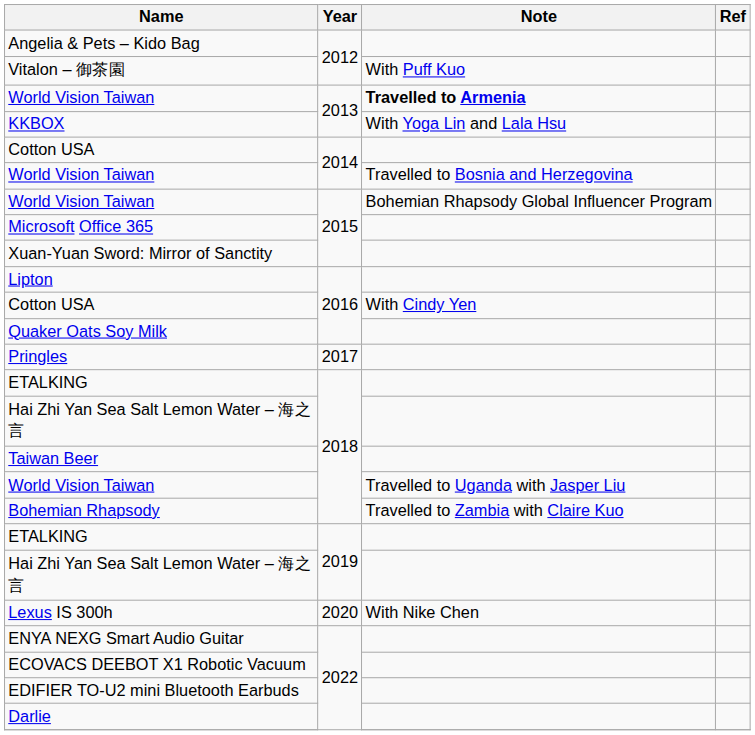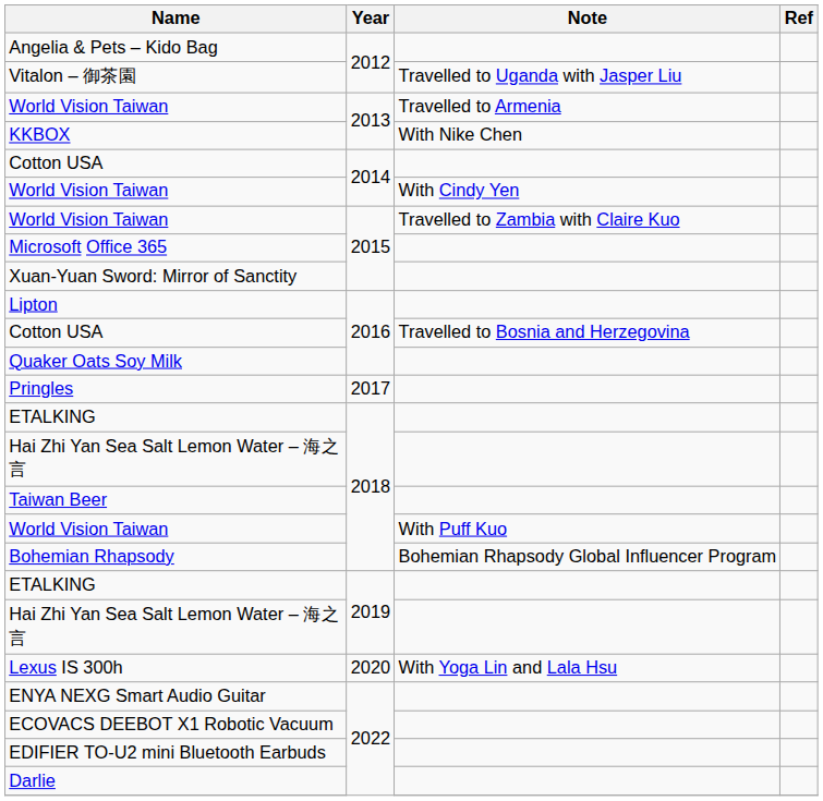Vitalon – 御茶園 | Note: With Puff Kuo -> Travelled to Uganda with Jasper Liu
World Vision Taiwan / 2013 | Note: bold -> normal
KKBOX | Note: With Yoga Lin and Lala Hsu -> With Nike Chen
World Vision Taiwan / 2014 | Note: Travelled to Bosnia and Herzegovina -> With Cindy Yen
World Vision Taiwan / 2015 | Note: Bohemian Rhapsody Global Influencer Program -> Travelled to Zambia with Claire Kuo
Cotton USA / 2016 | Note: With Cindy Yen -> Travelled to Bosnia and Herzegovina
World Vision Taiwan / 2018 | Note: Travelled to Uganda with Jasper Liu -> With Puff Kuo
Bohemian Rhapsody | Note: Travelled to Zambia with Claire Kuo -> Bohemian Rhapsody Global Influencer Program
Lexus IS 300h | Note: With Nike Chen -> With Yoga Lin and Lala Hsu
